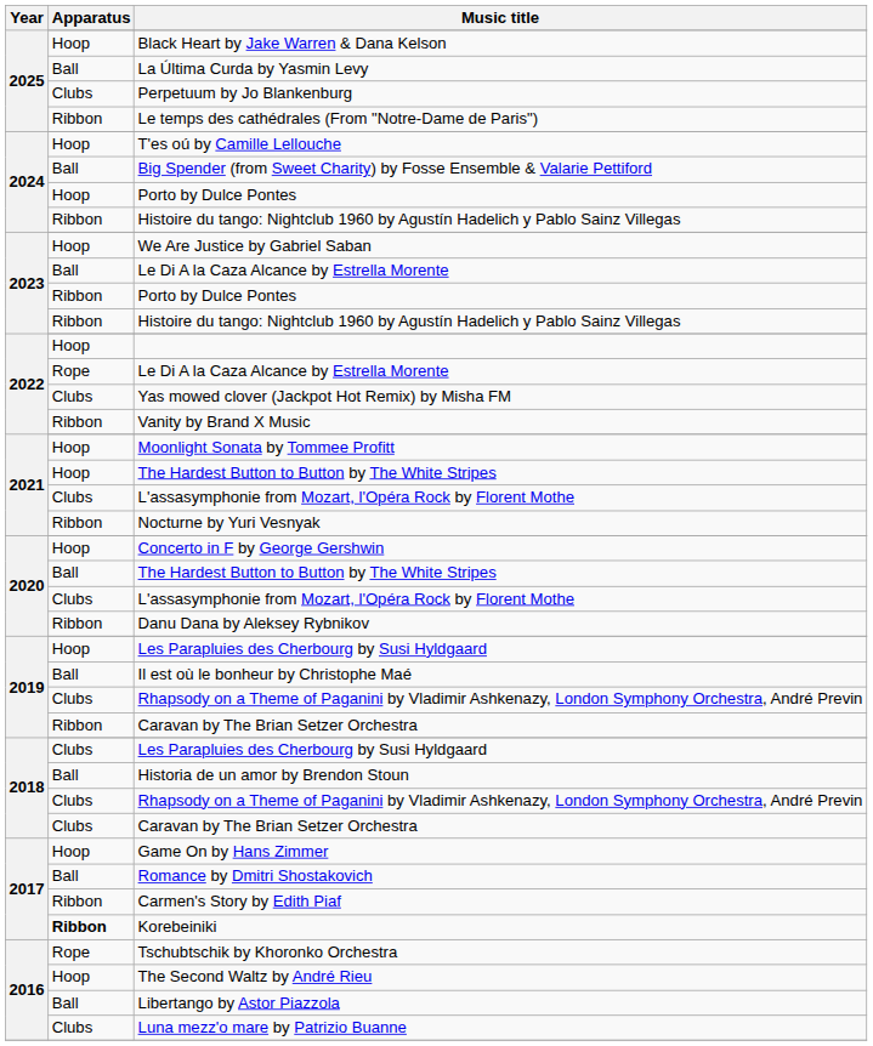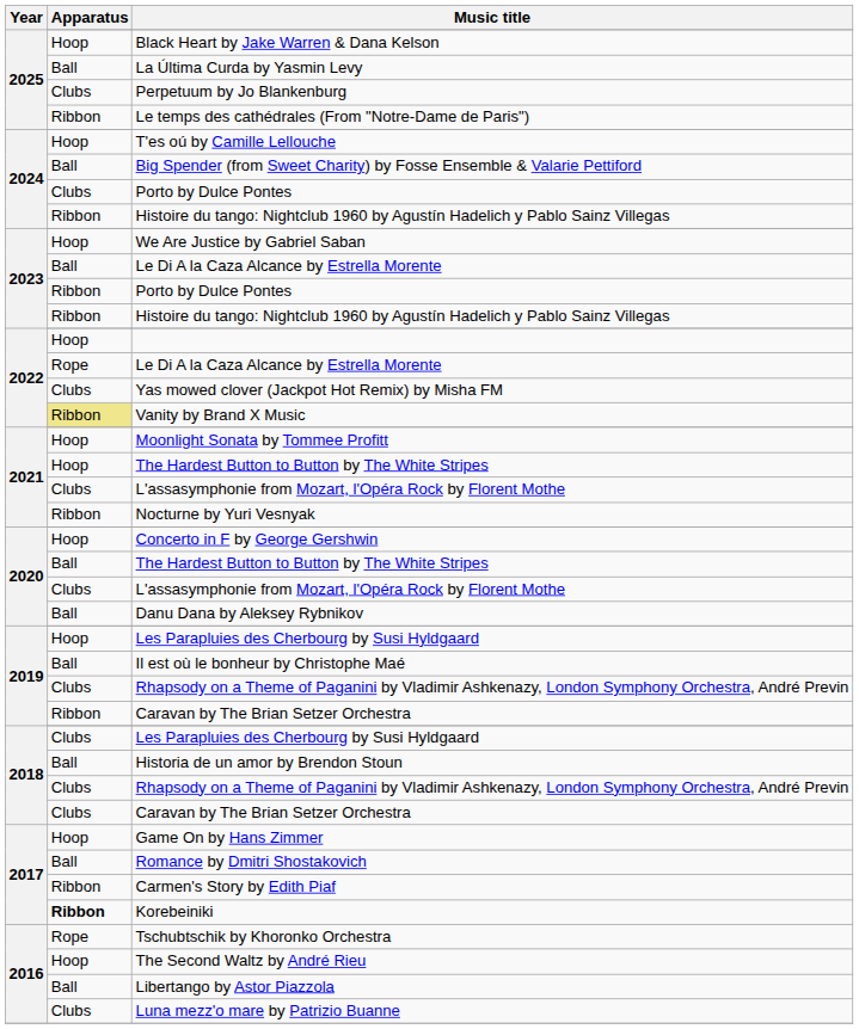2024 / Porto by Dulce Pontes | Apparatus: Hoop -> Clubs
Vanity by Brand X Music | Apparatus: no background -> khaki background
Danu Dana by Aleksey Rybnikov | Apparatus: Ribbon -> Ball
